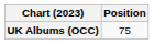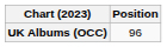UK Albums (OCC) | Position: 75 -> 96
